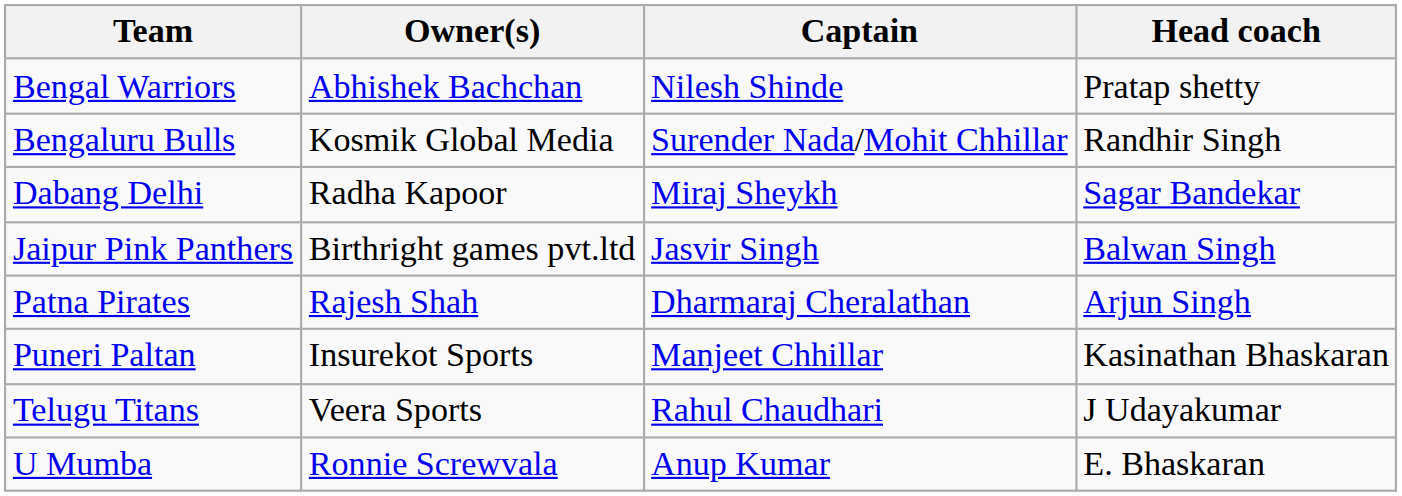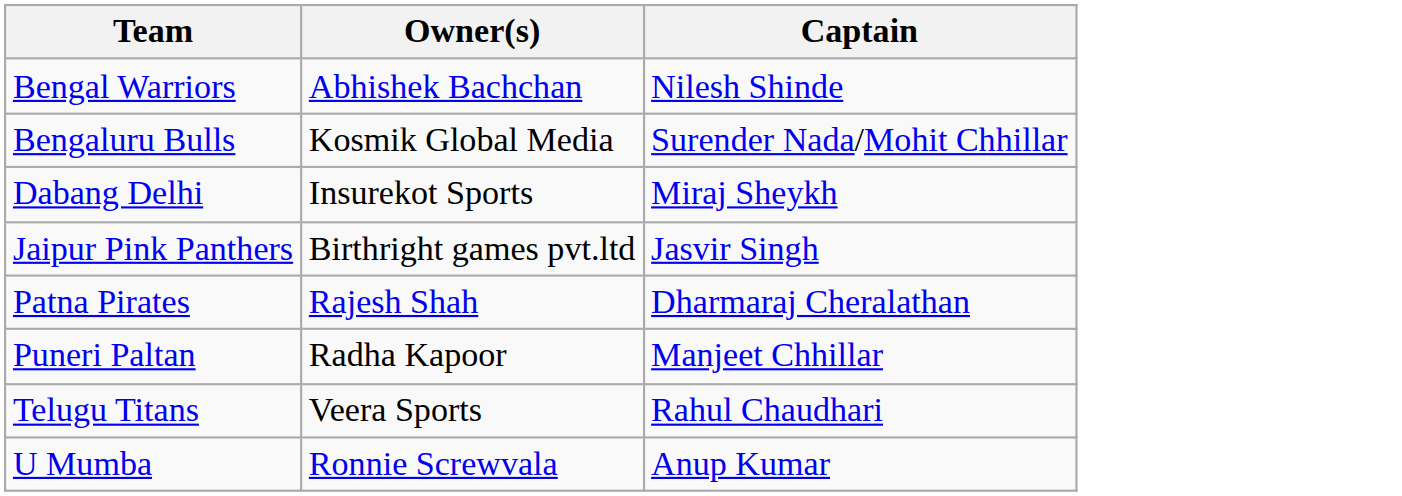- column: Head coach | Pratap shetty | Randhir Singh | Sagar Bandekar | Balwan Singh | Arjun Singh | Kasinathan Bhaskaran | J Udayakumar | E. Bhaskaran
Dabang Delhi | Owner(s): Radha Kapoor -> Insurekot Sports
Puneri Paltan | Owner(s): Insurekot Sports -> Radha Kapoor
